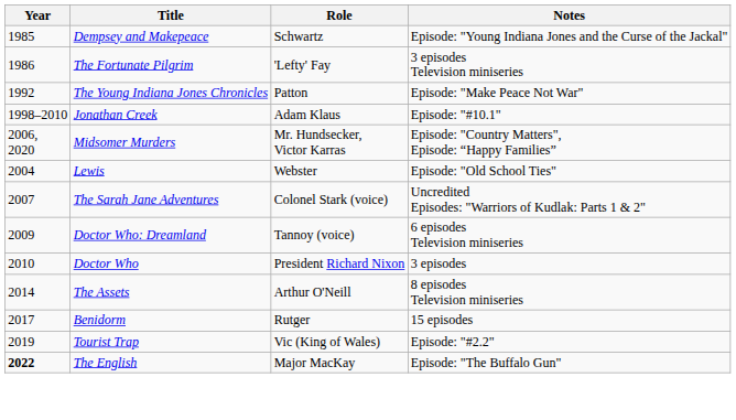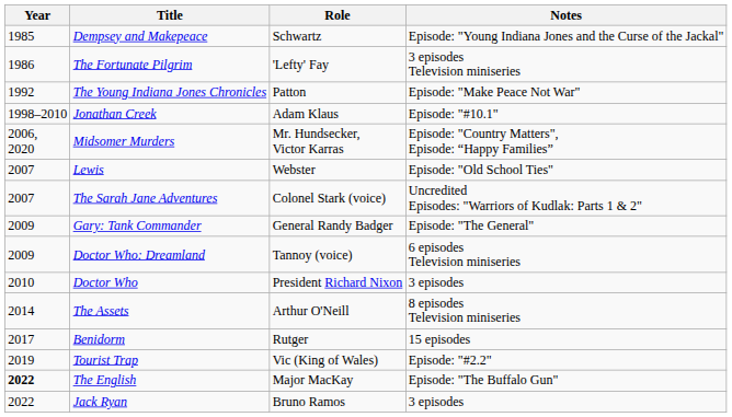Lewis | Year: 2004 -> 2007
+ row: 2009 | Gary: Tank Commander | General Randy Badger | Episode: "The General"
+ row: 2022 | Jack Ryan | Bruno Ramos | 3 episodes
